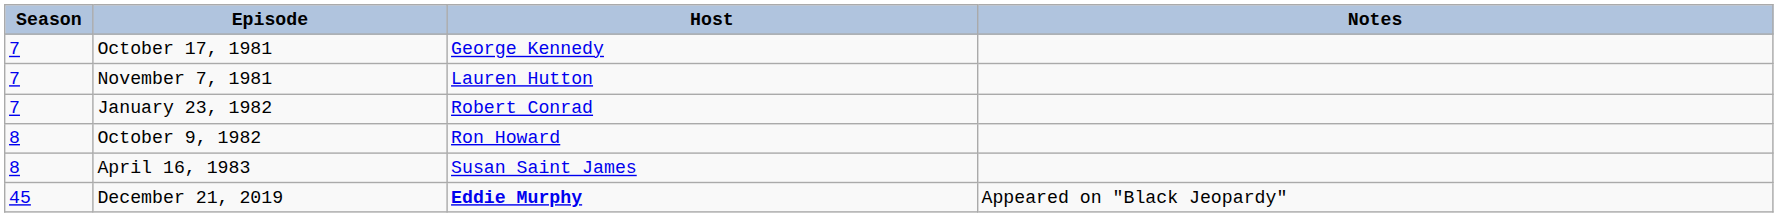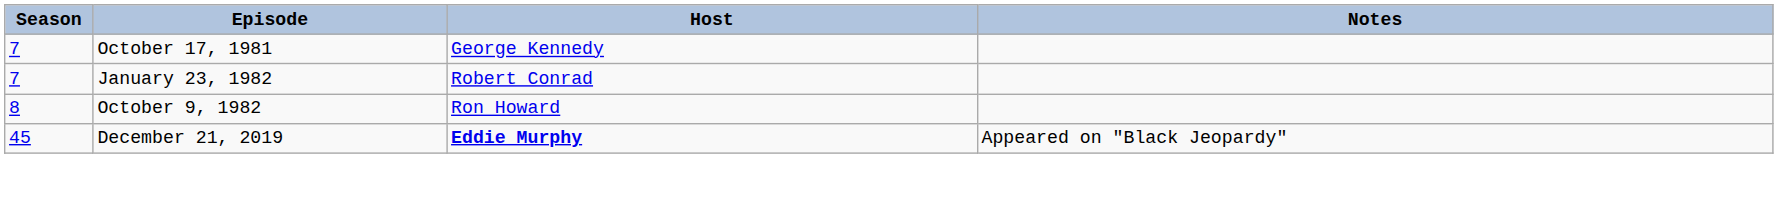- row: 7 | November 7, 1981 | Lauren Hutton
- row: 8 | April 16, 1983 | Susan Saint James
